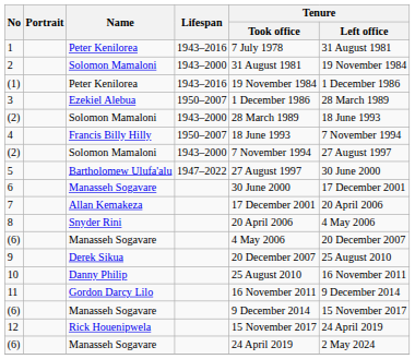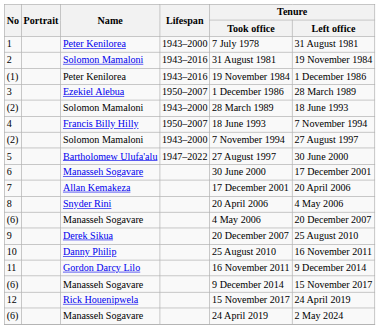1 | Lifespan: 1943–2016 -> 1943–2000
2 | Lifespan: 1943–2000 -> 1943–2016
